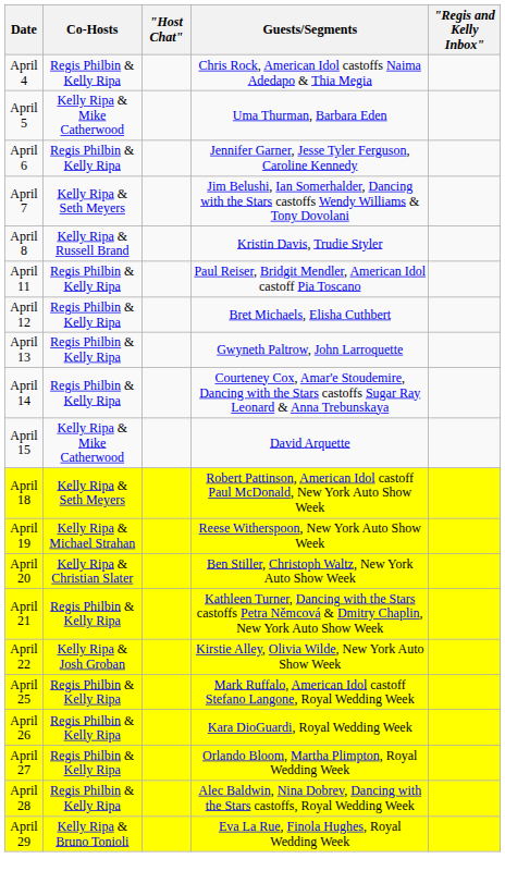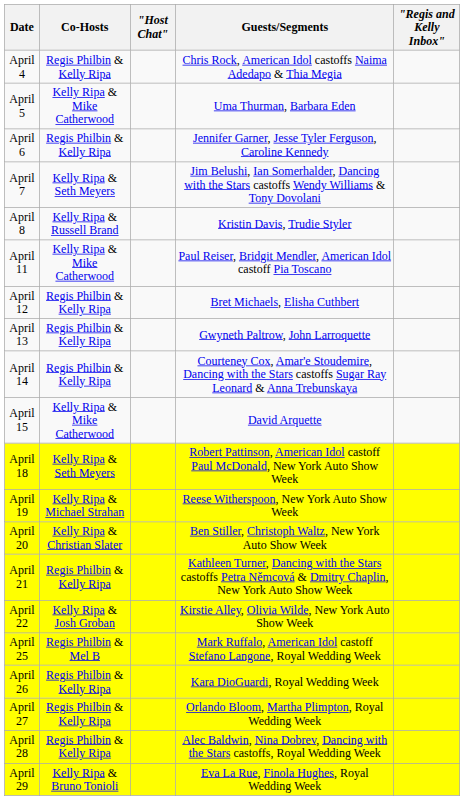April 11 | Co-Hosts: Regis Philbin & Kelly Ripa -> Kelly Ripa & Mike Catherwood
April 25 | Co-Hosts: Regis Philbin & Kelly Ripa -> Regis Philbin & Mel B
